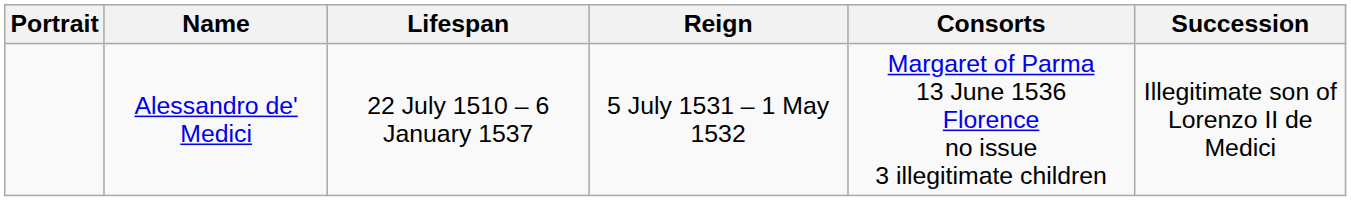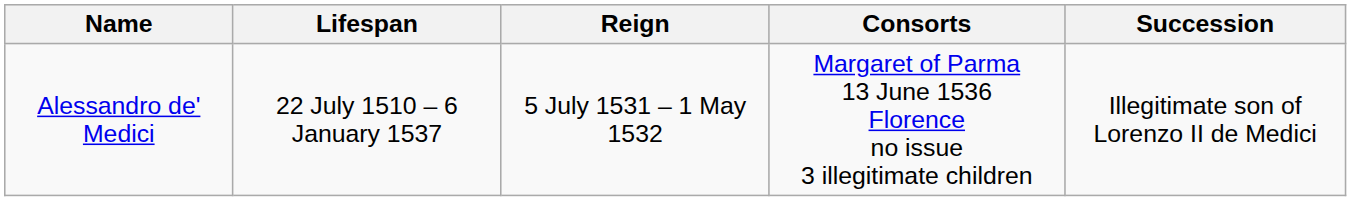- column: Portrait
